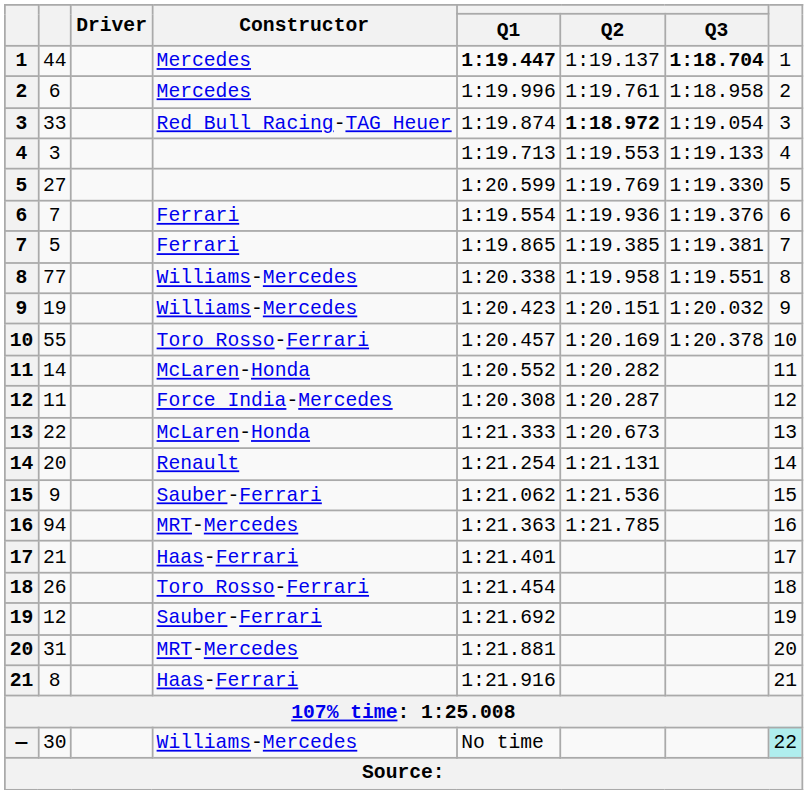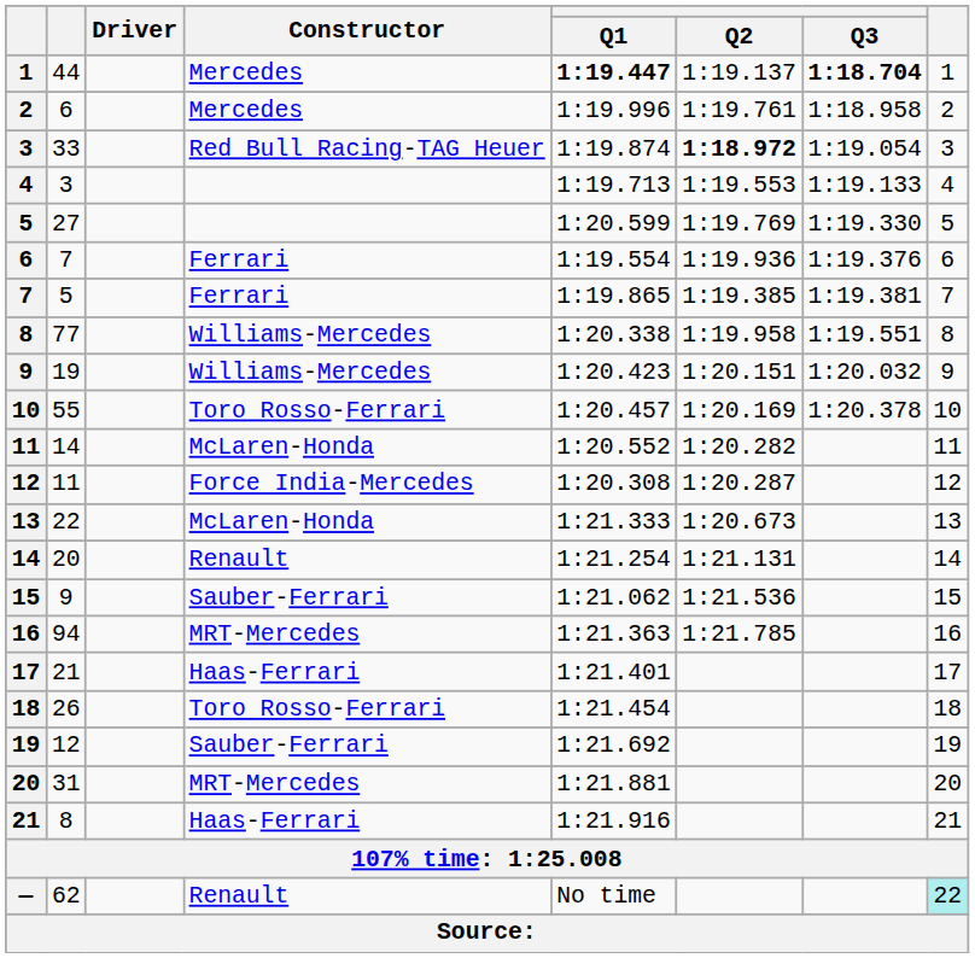— | column 2: 30 -> 62
— | Constructor: Williams-Mercedes -> Renault
